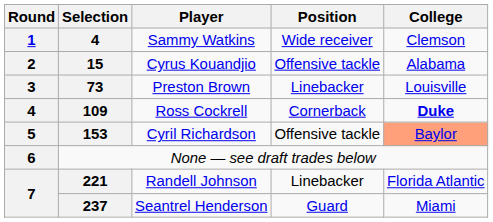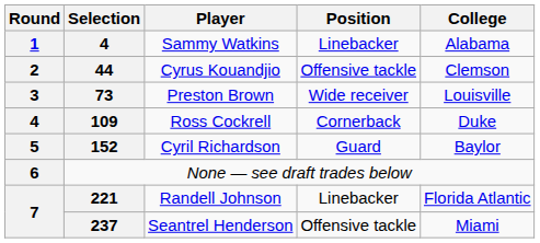Sammy Watkins | Position: Wide receiver -> Linebacker
Sammy Watkins | College: Clemson -> Alabama
Cyrus Kouandjio | Selection: 15 -> 44
Cyrus Kouandjio | College: Alabama -> Clemson
Preston Brown | Position: Linebacker -> Wide receiver
Ross Cockrell | College: bold -> normal
Cyril Richardson | Selection: 153 -> 152
Cyril Richardson | Position: Offensive tackle -> Guard
Cyril Richardson | College: lightsalmon background -> no background
Seantrel Henderson | Position: Guard -> Offensive tackle
